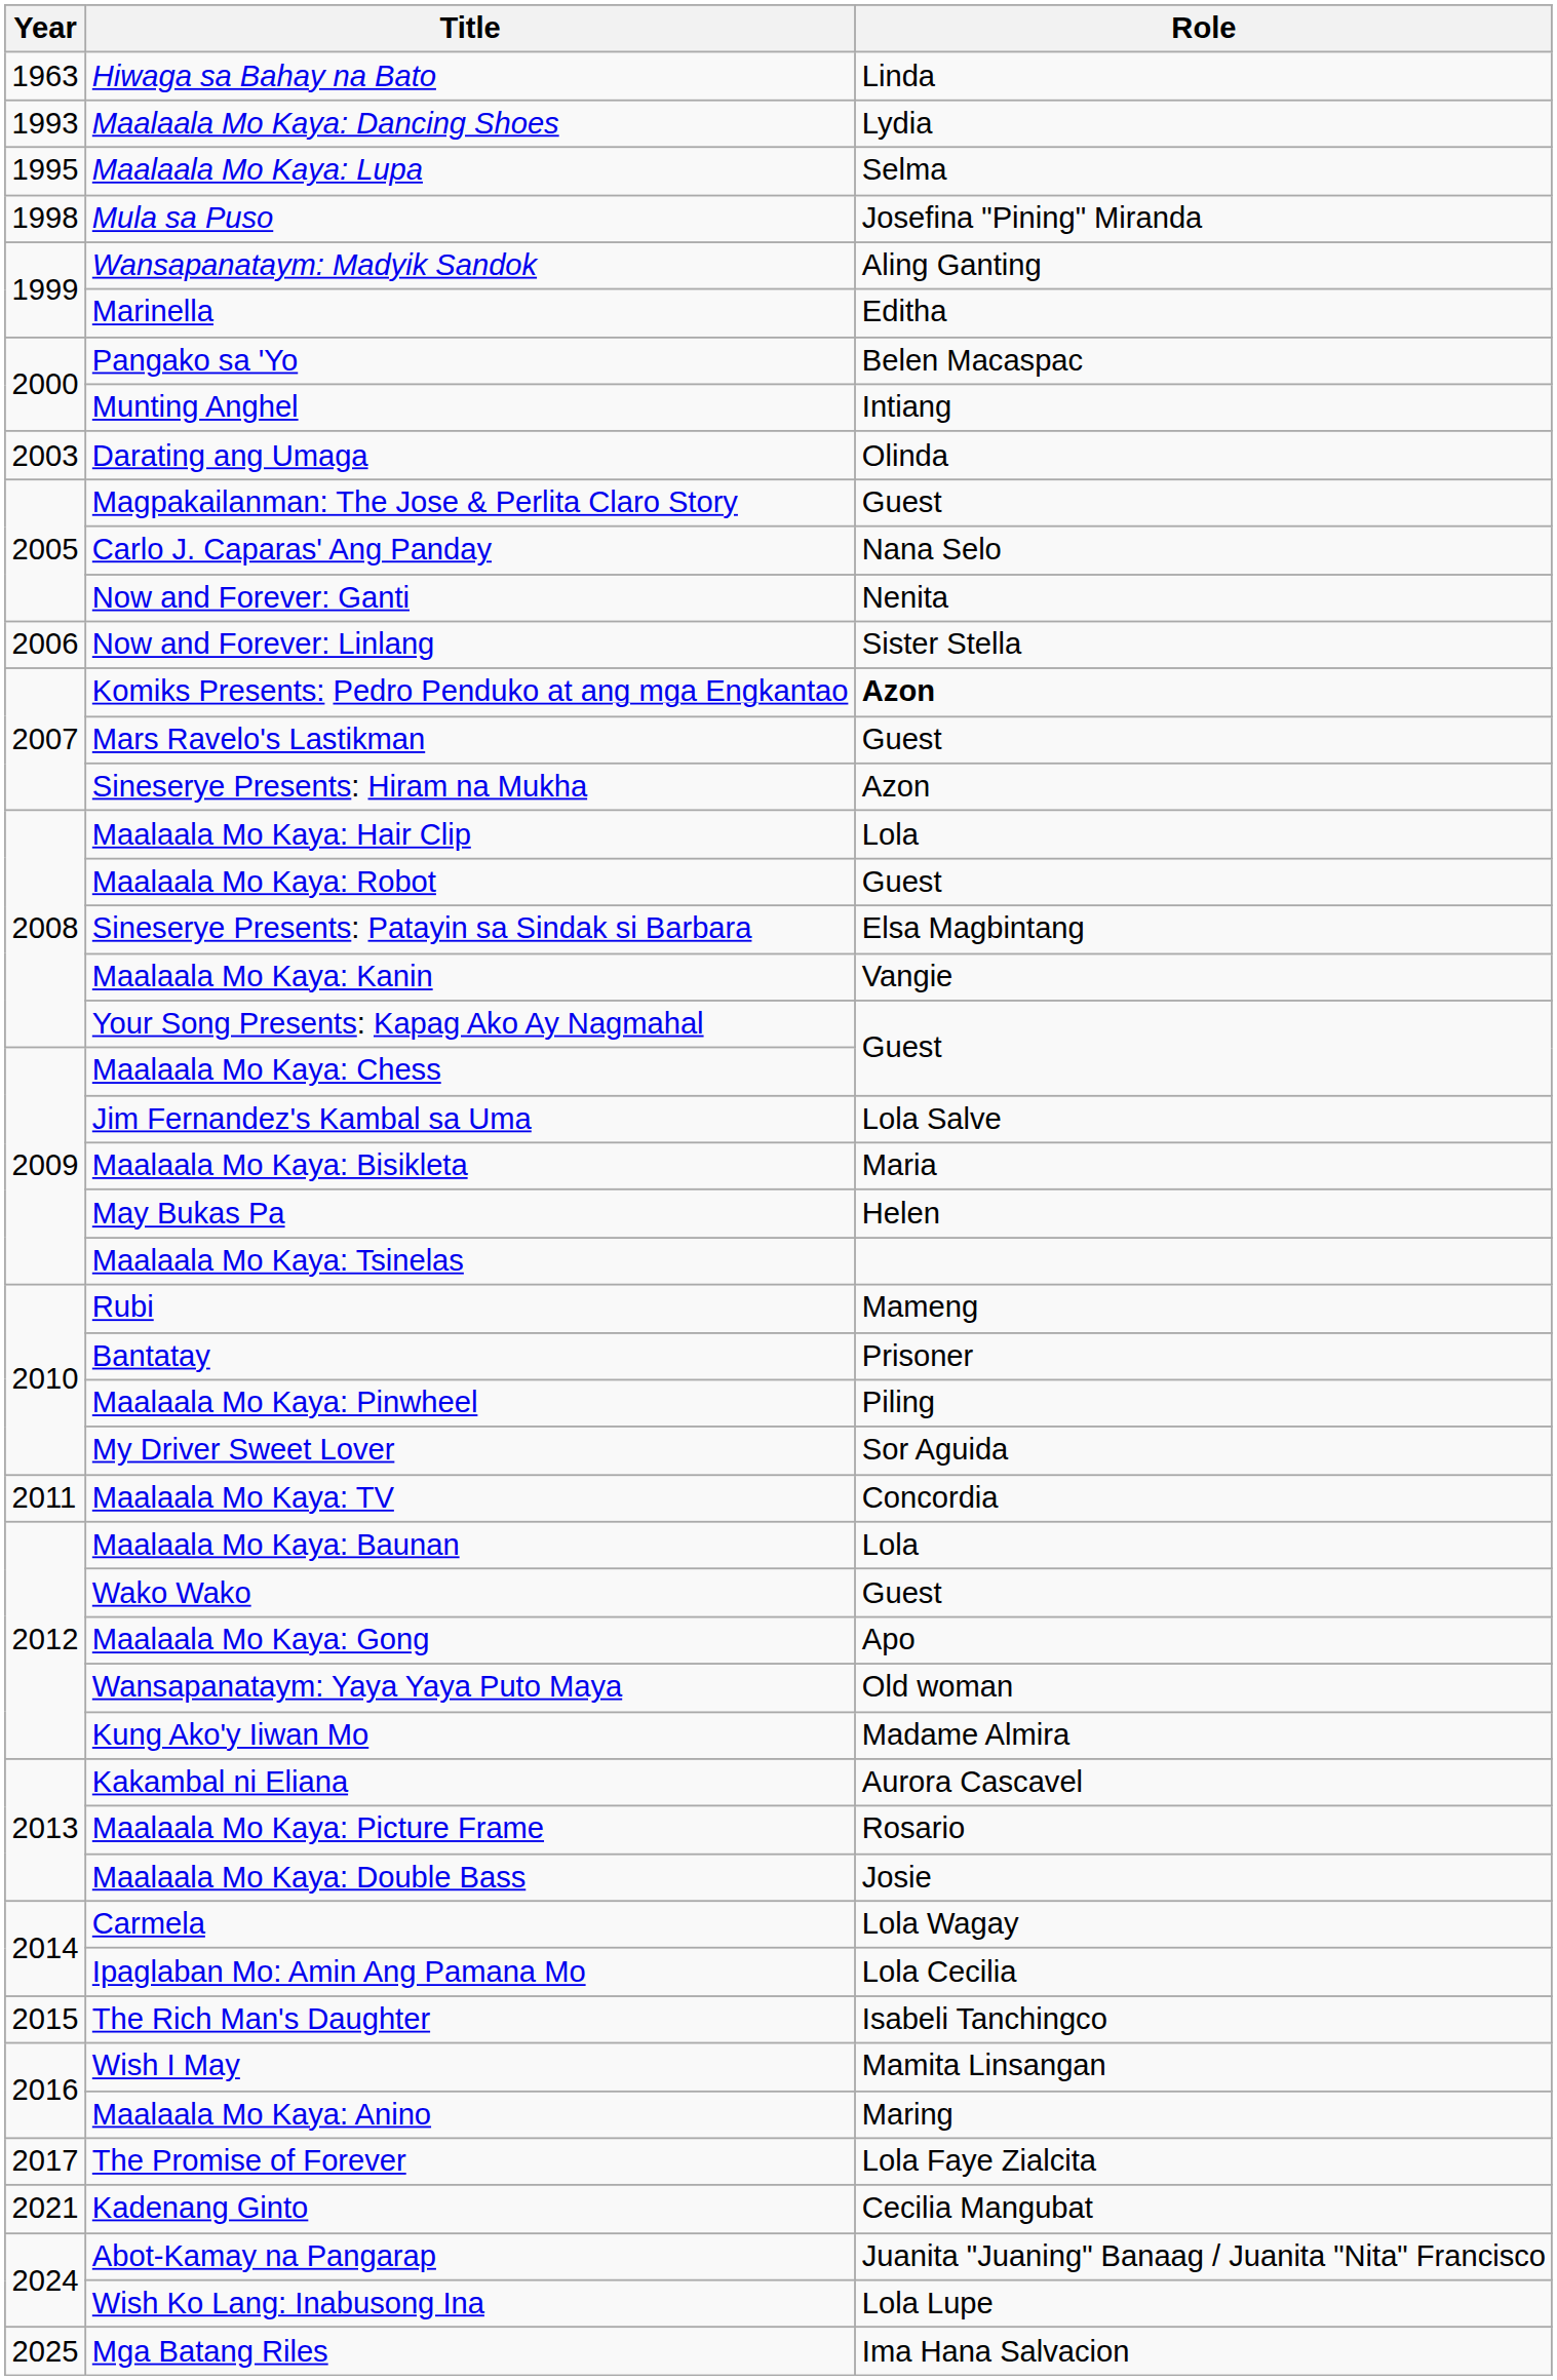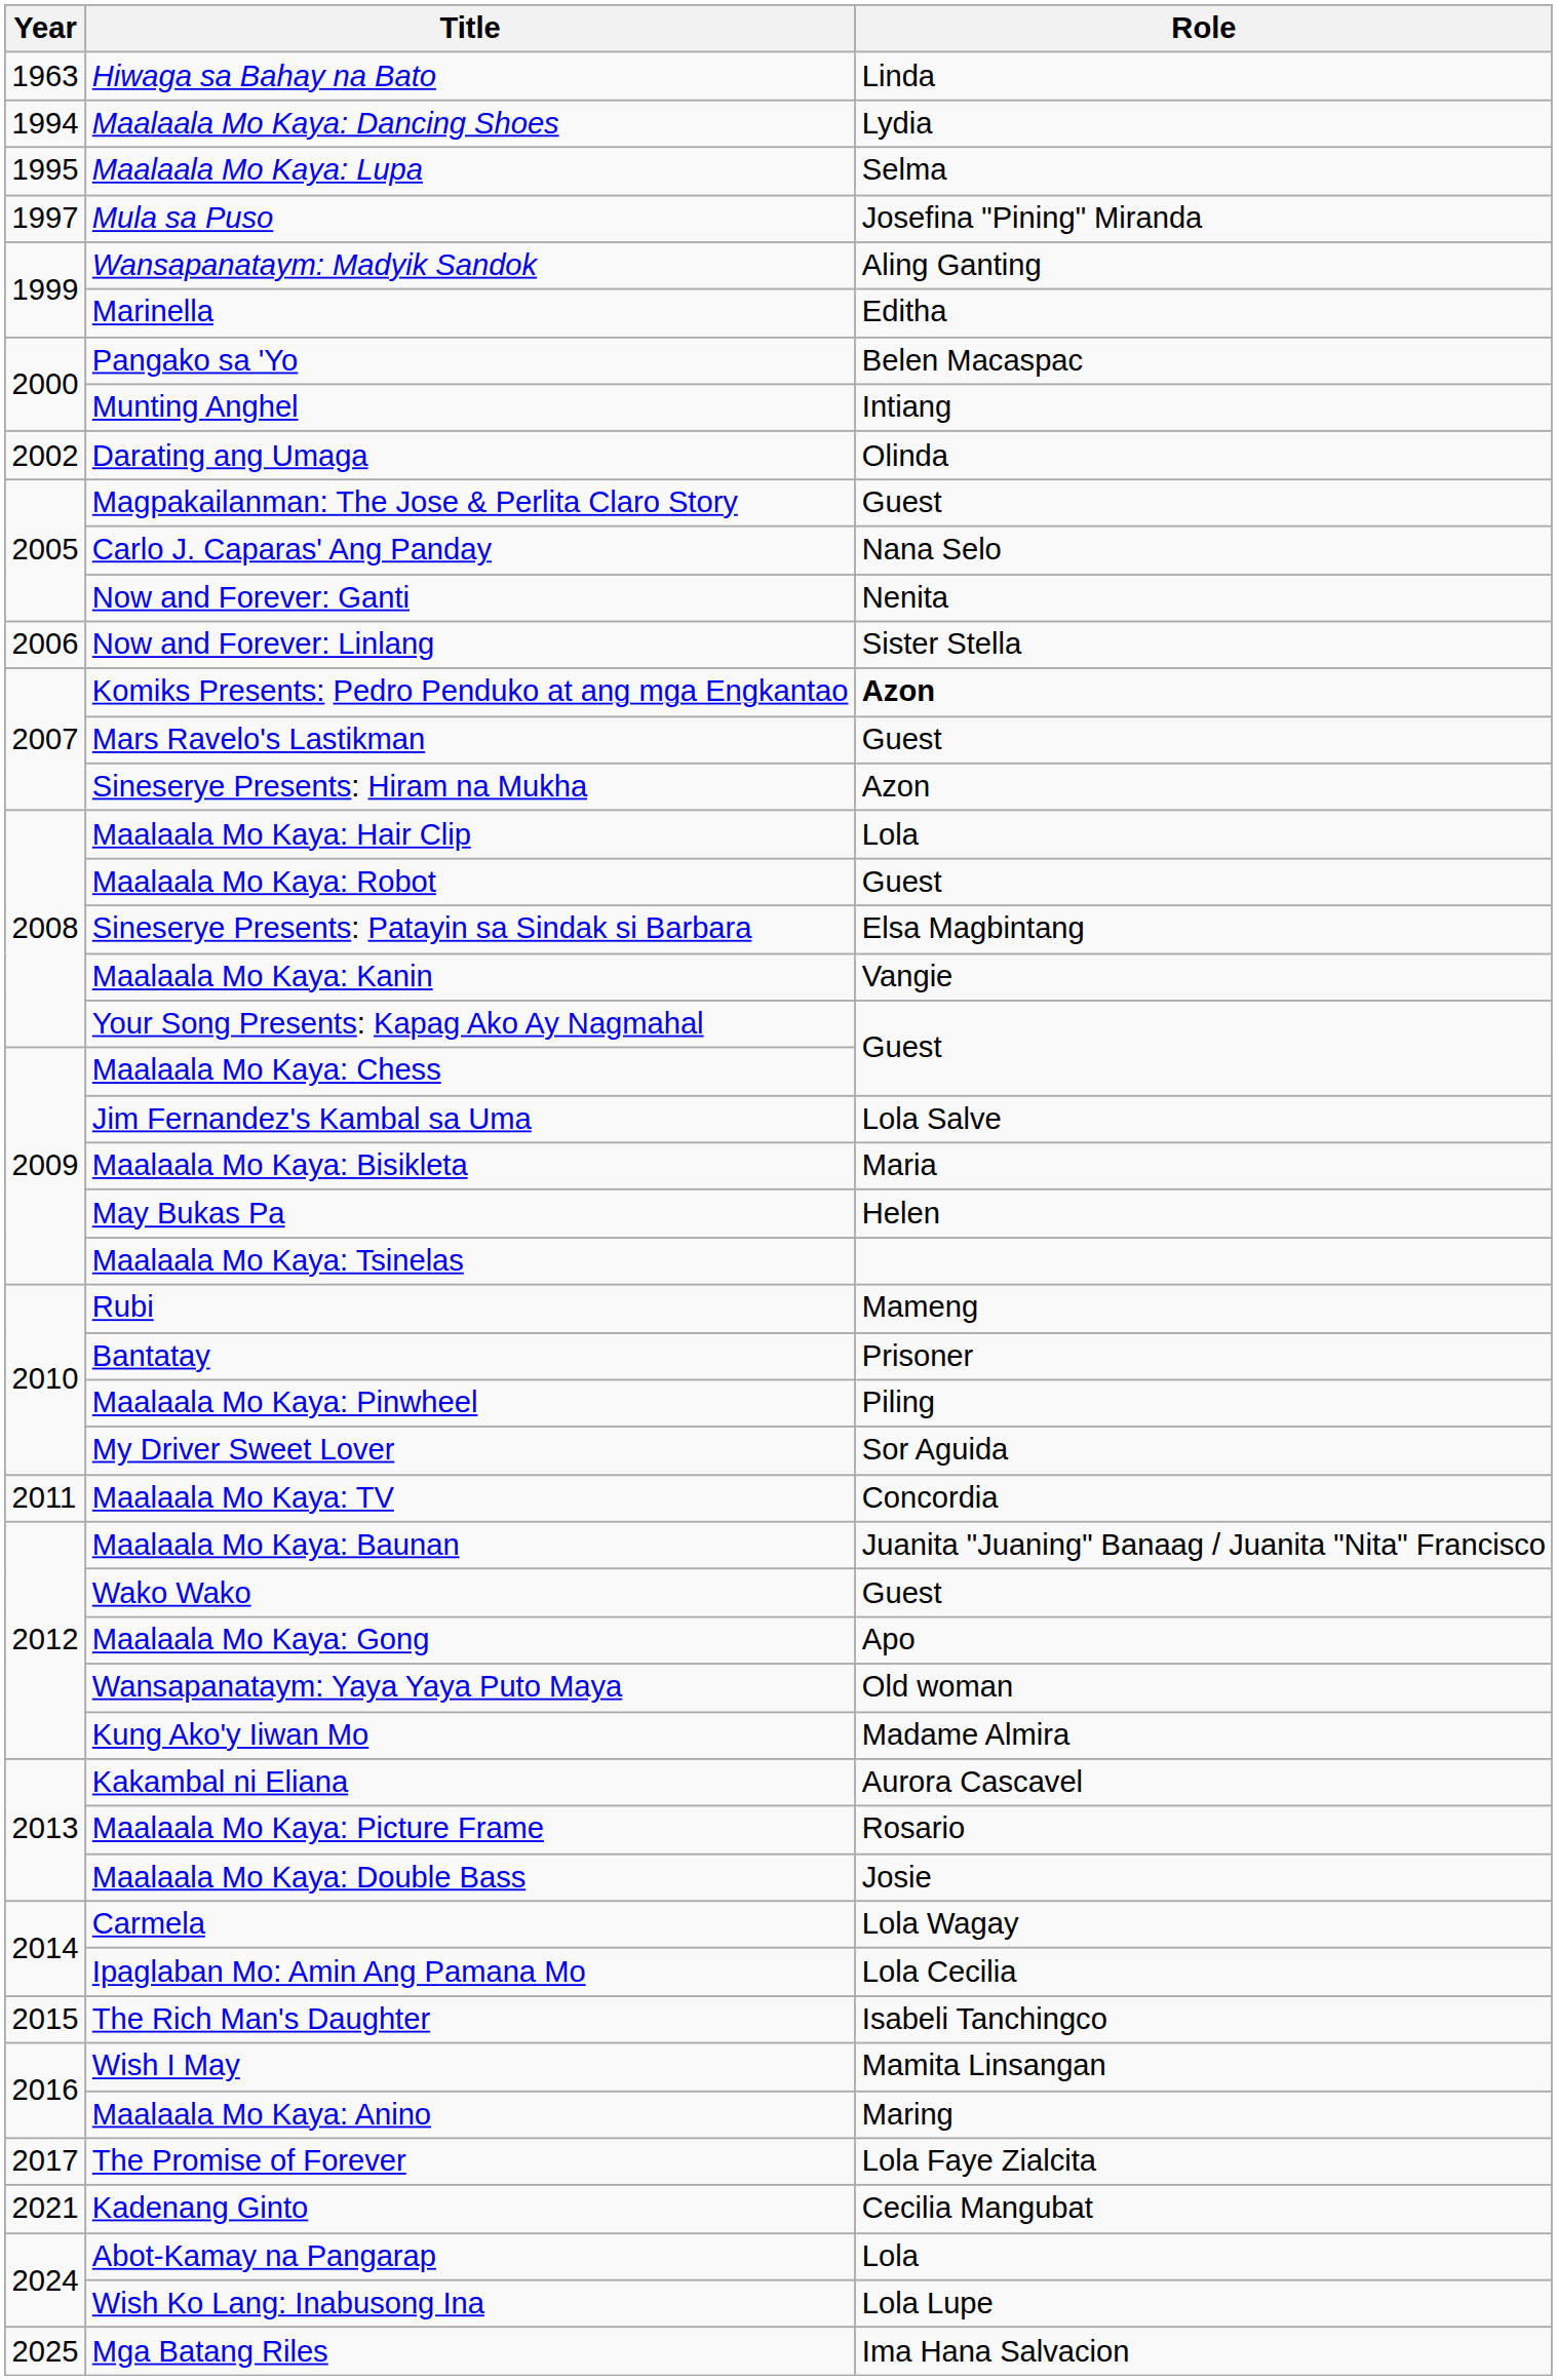Maalaala Mo Kaya: Dancing Shoes | Year: 1993 -> 1994
Mula sa Puso | Year: 1998 -> 1997
Darating ang Umaga | Year: 2003 -> 2002
Maalaala Mo Kaya: Baunan | Role: Lola -> Juanita "Juaning" Banaag / Juanita "Nita" Francisco
Abot-Kamay na Pangarap | Role: Juanita "Juaning" Banaag / Juanita "Nita" Francisco -> Lola
